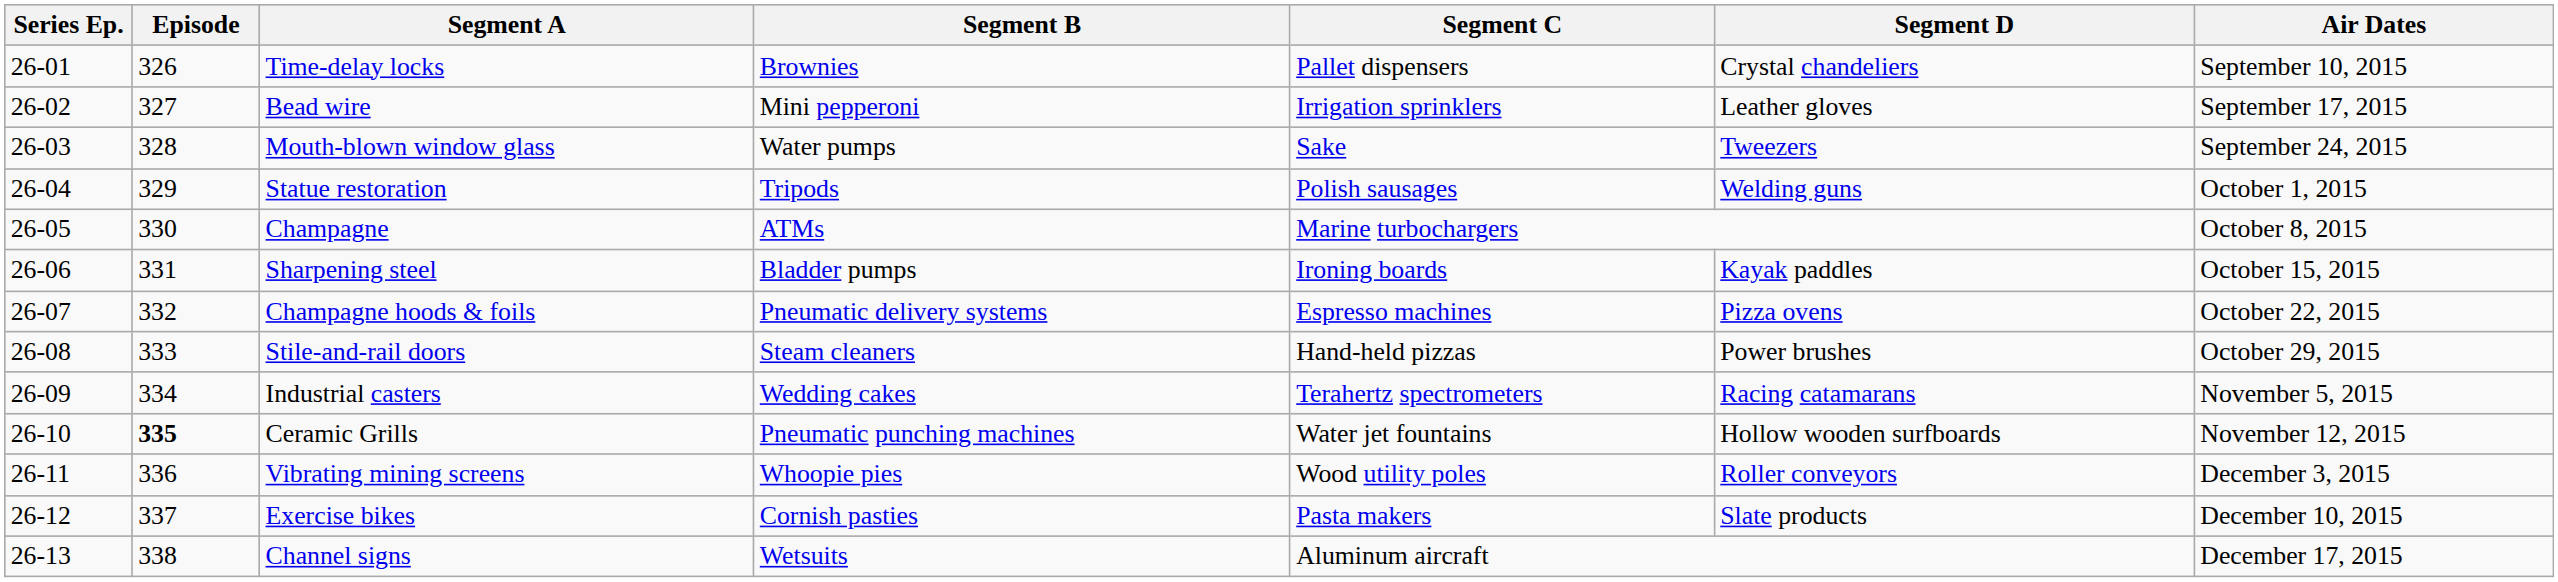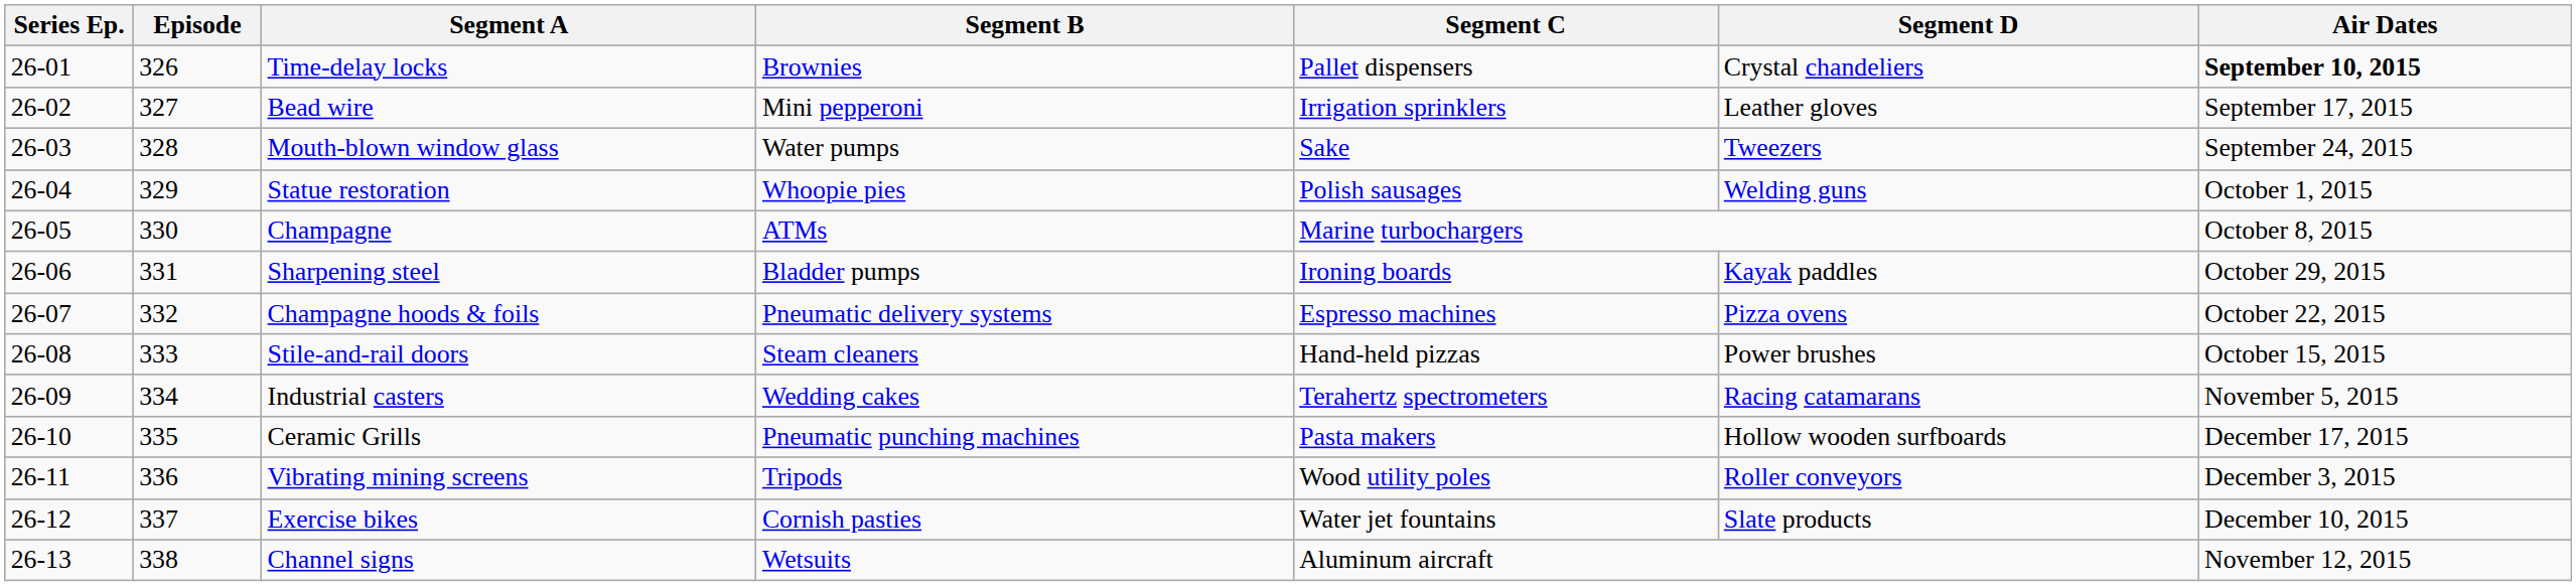Time-delay locks | Air Dates: normal -> bold
Statue restoration | Segment B: Tripods -> Whoopie pies
Sharpening steel | Air Dates: October 15, 2015 -> October 29, 2015
Stile-and-rail doors | Air Dates: October 29, 2015 -> October 15, 2015
Ceramic Grills | Episode: bold -> normal
Ceramic Grills | Segment C: Water jet fountains -> Pasta makers
Ceramic Grills | Air Dates: November 12, 2015 -> December 17, 2015
Vibrating mining screens | Segment B: Whoopie pies -> Tripods
Exercise bikes | Segment C: Pasta makers -> Water jet fountains
Channel signs | Air Dates: December 17, 2015 -> November 12, 2015
